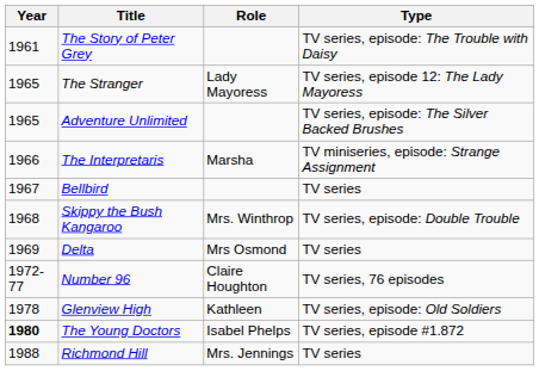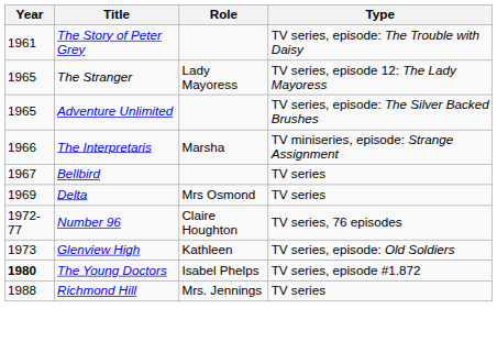- row: 1968 | Skippy the Bush Kangaroo | Mrs. Winthrop | TV series, episode: Double Trouble
Glenview High | Year: 1978 -> 1973
